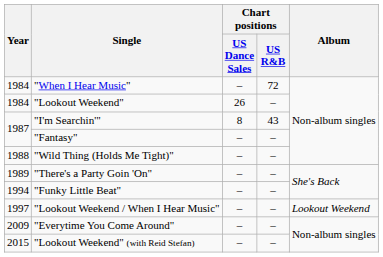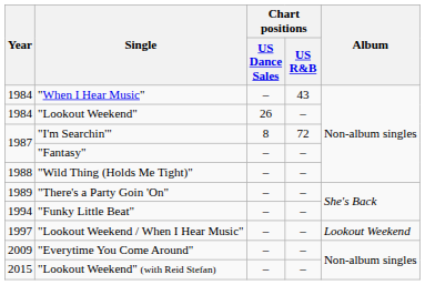"When I Hear Music" | Chart positions / US R&B: 72 -> 43
"I'm Searchin'" | Chart positions / US R&B: 43 -> 72
